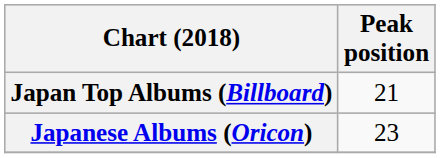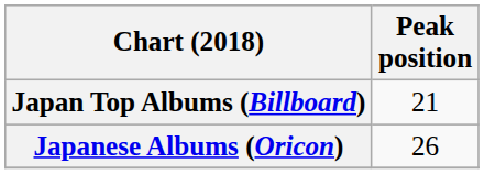Japanese Albums (Oricon) | Peak position: 23 -> 26
